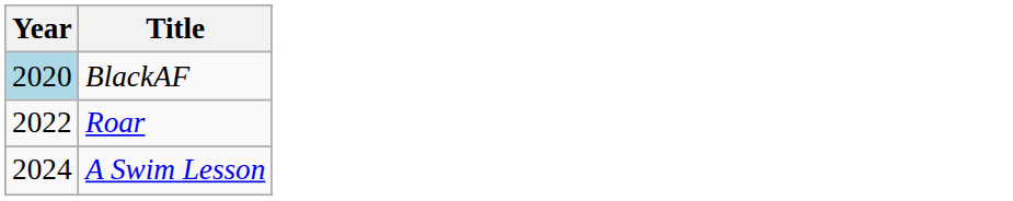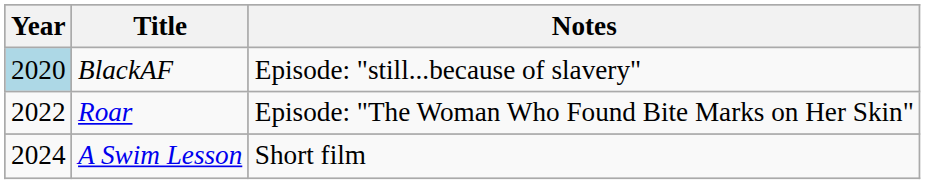+ column: Notes | Episode: "still...because of slavery" | Episode: "The Woman Who Found Bite Marks on Her Skin" | Short film
